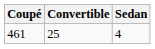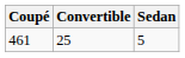461 | Sedan: 4 -> 5
